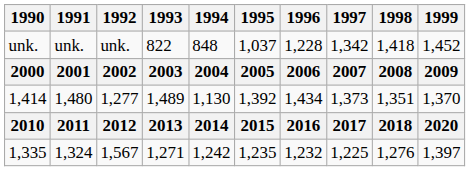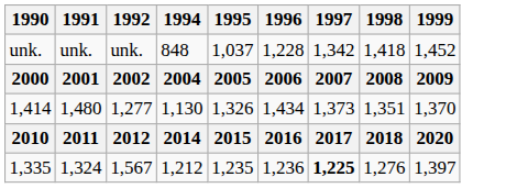- column: 1993 | 822 | 2003 | 1,489 | 2013 | 1,271
1,414 | 1995: 1,392 -> 1,326
1,335 | 1994: 1,242 -> 1,212
1,335 | 1996: 1,232 -> 1,236
1,335 | 1997: normal -> bold
